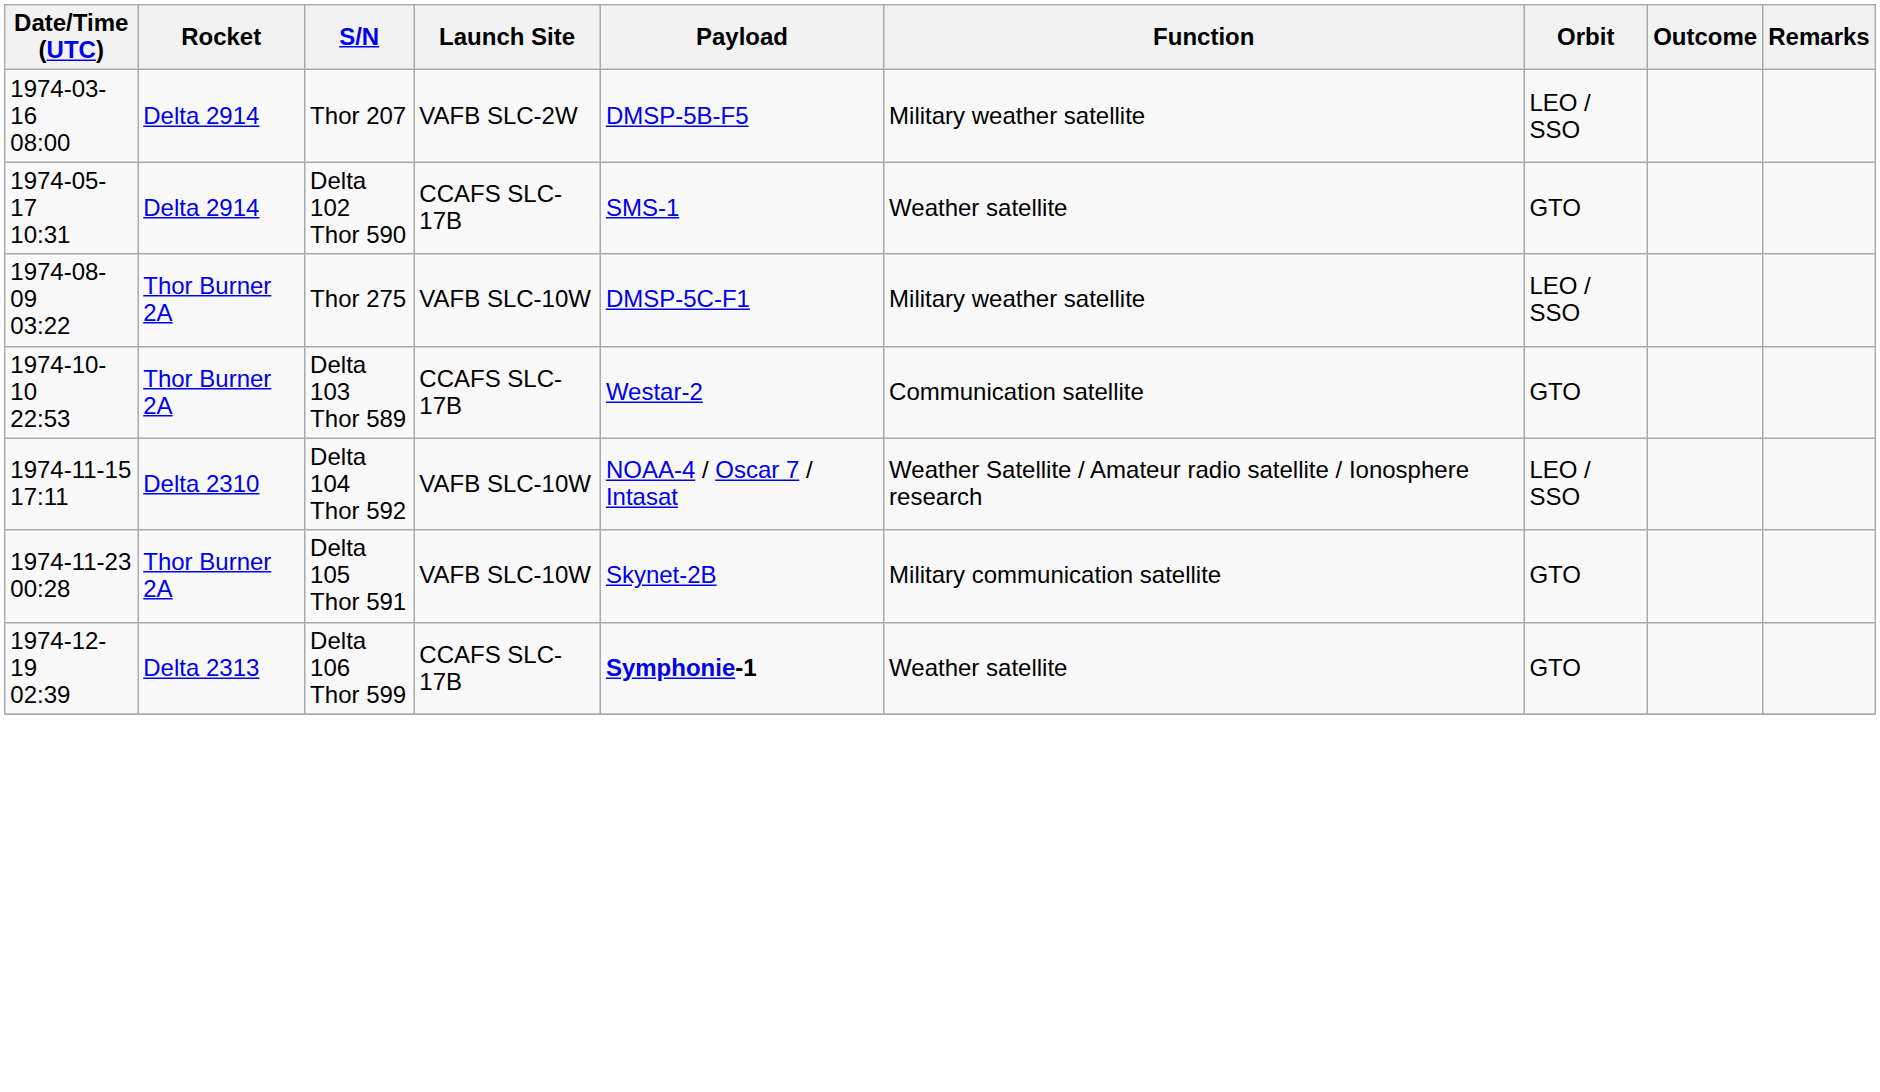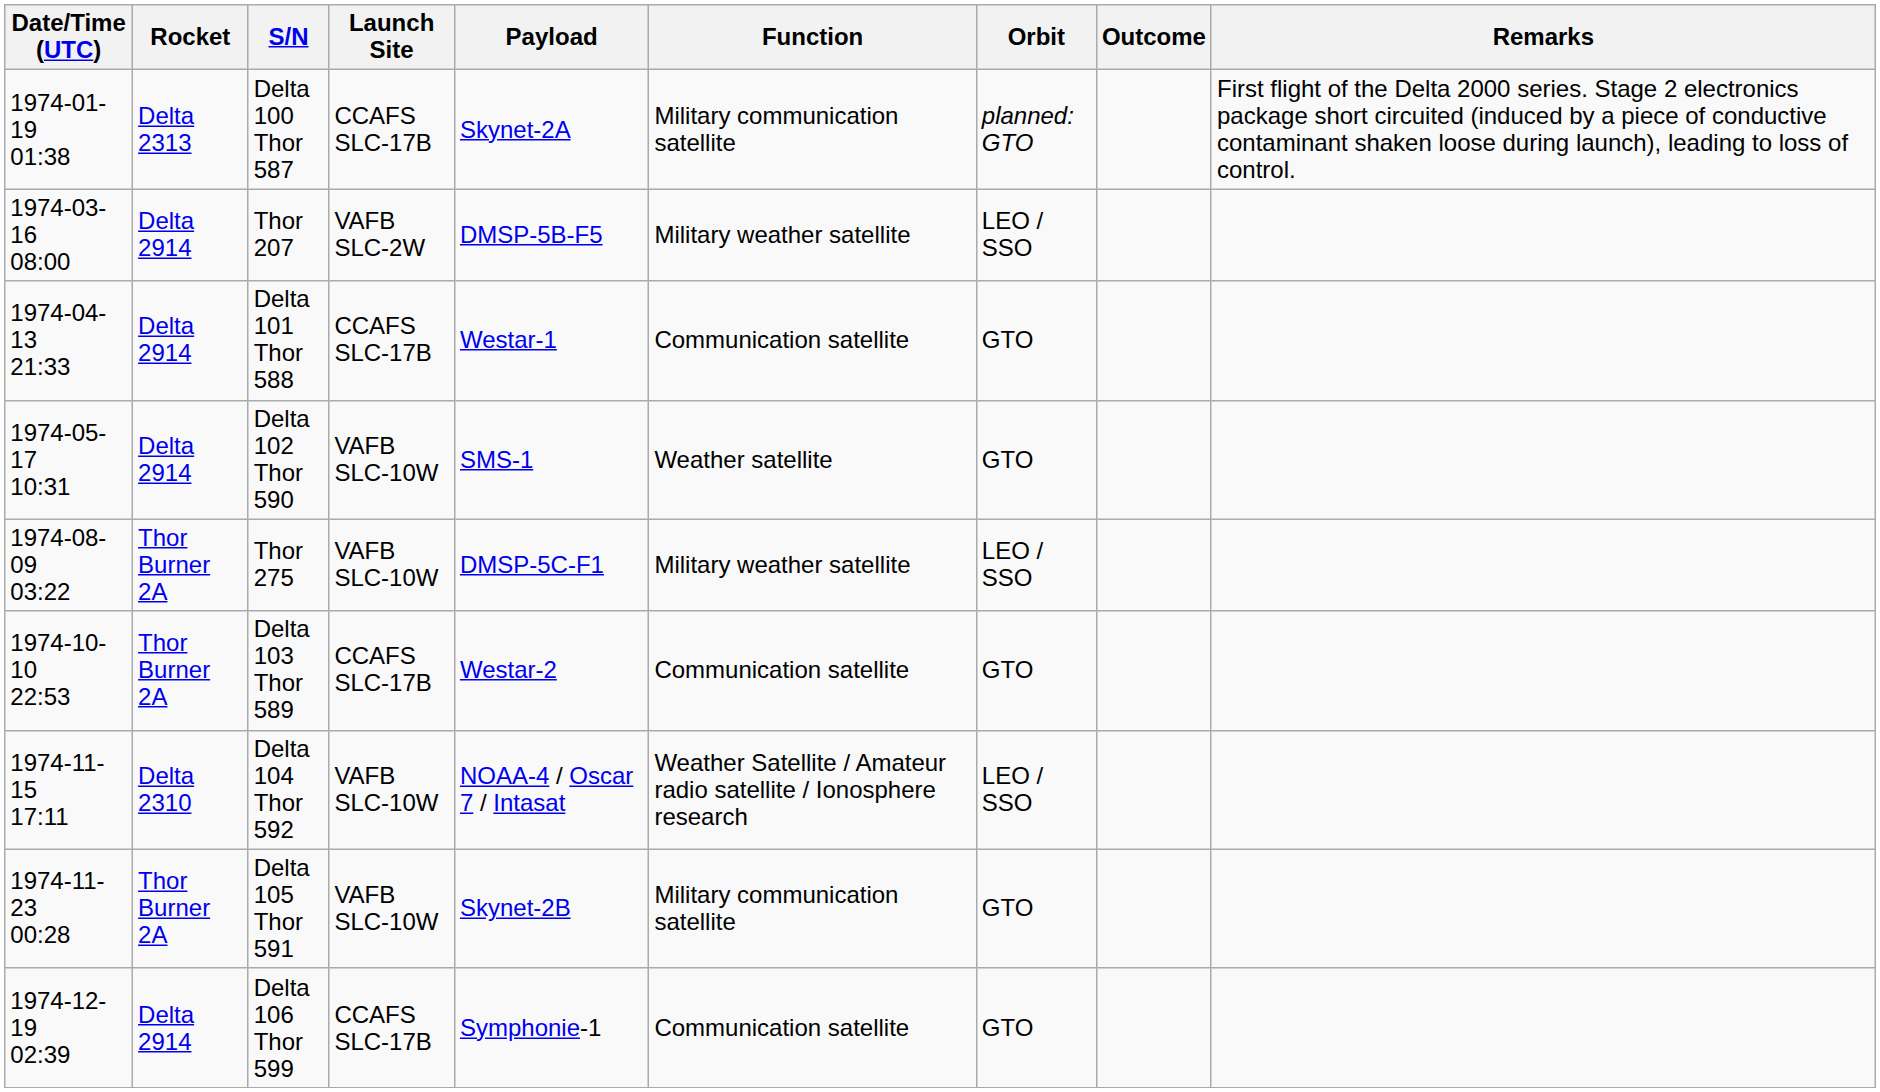+ row: 1974-01-19 01:38 | Delta 2313 | Delta 100 Thor 587 | CCAFS SLC-17B | Skynet-2A | Military communication satellite | planned: GTO | First flight of the Delta 2000 series. Stage 2 electronics package short circuited (induced by a piece of conductive contaminant shaken loose during launch), leading to loss of control.
+ row: 1974-04-13 21:33 | Delta 2914 | Delta 101 Thor 588 | CCAFS SLC-17B | Westar-1 | Communication satellite | GTO
Delta 102 Thor 590 | Launch Site: CCAFS SLC-17B -> VAFB SLC-10W
Delta 106 Thor 599 | Rocket: Delta 2313 -> Delta 2914
Delta 106 Thor 599 | Payload: bold -> normal
Delta 106 Thor 599 | Function: Weather satellite -> Communication satellite
